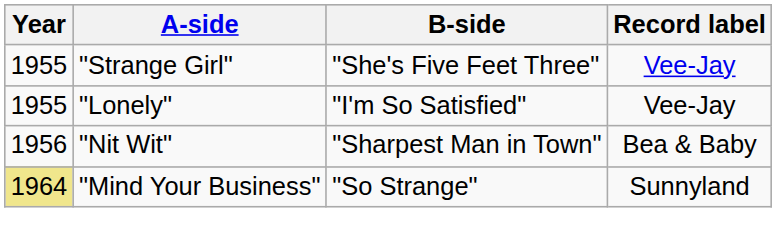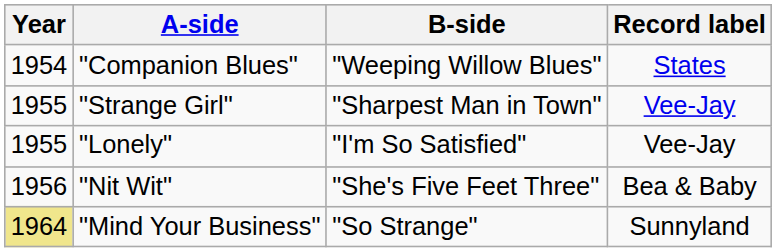+ row: 1954 | "Companion Blues" | "Weeping Willow Blues" | States
"Strange Girl" | B-side: "She's Five Feet Three" -> "Sharpest Man in Town"
"Nit Wit" | B-side: "Sharpest Man in Town" -> "She's Five Feet Three"
